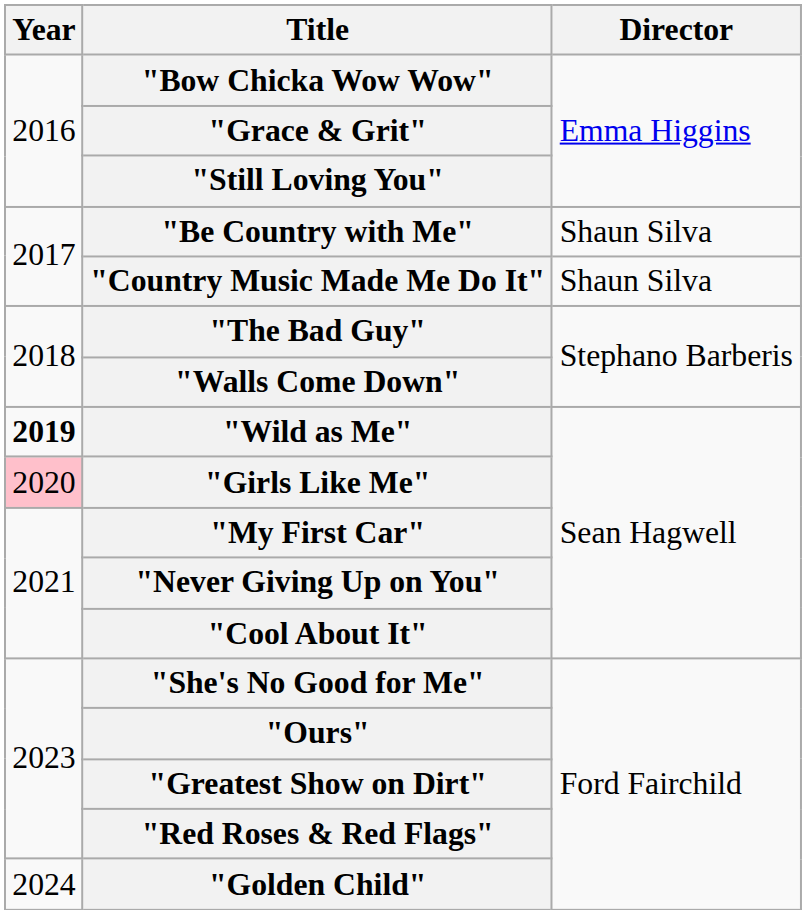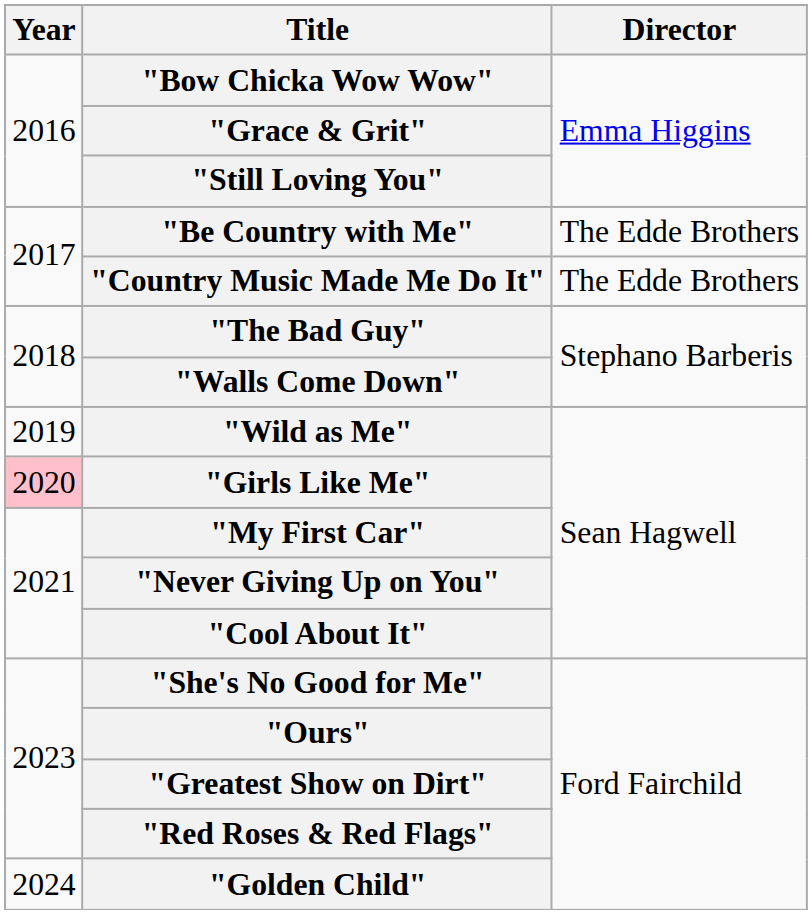"Be Country with Me" | Director: Shaun Silva -> The Edde Brothers
"Country Music Made Me Do It" | Director: Shaun Silva -> The Edde Brothers
"Wild as Me" | Year: bold -> normal
